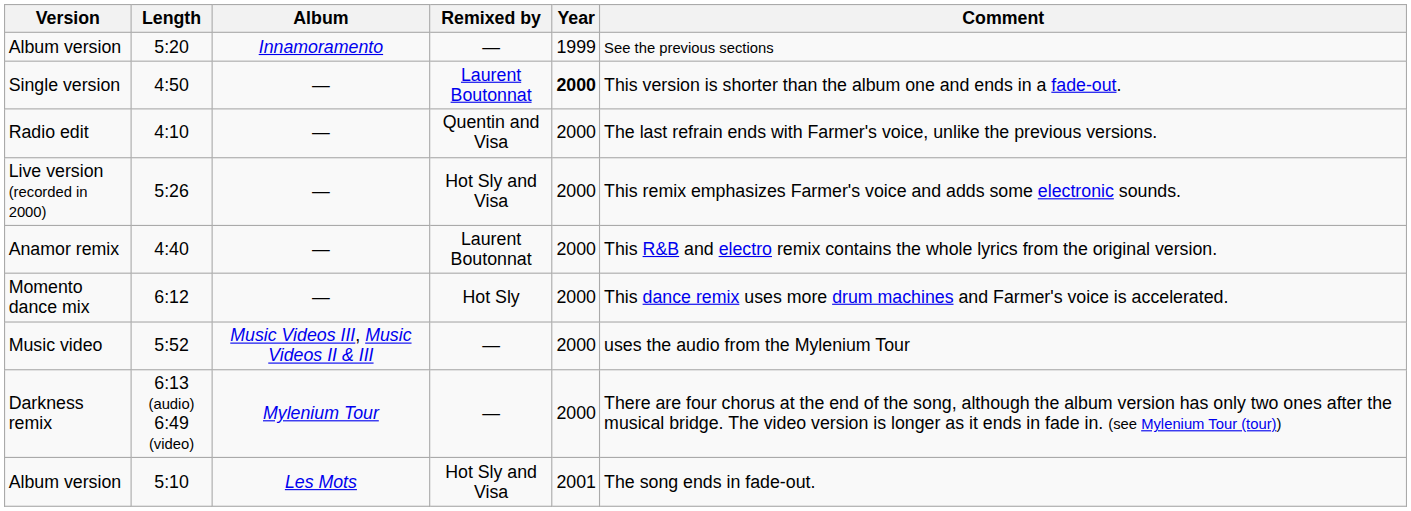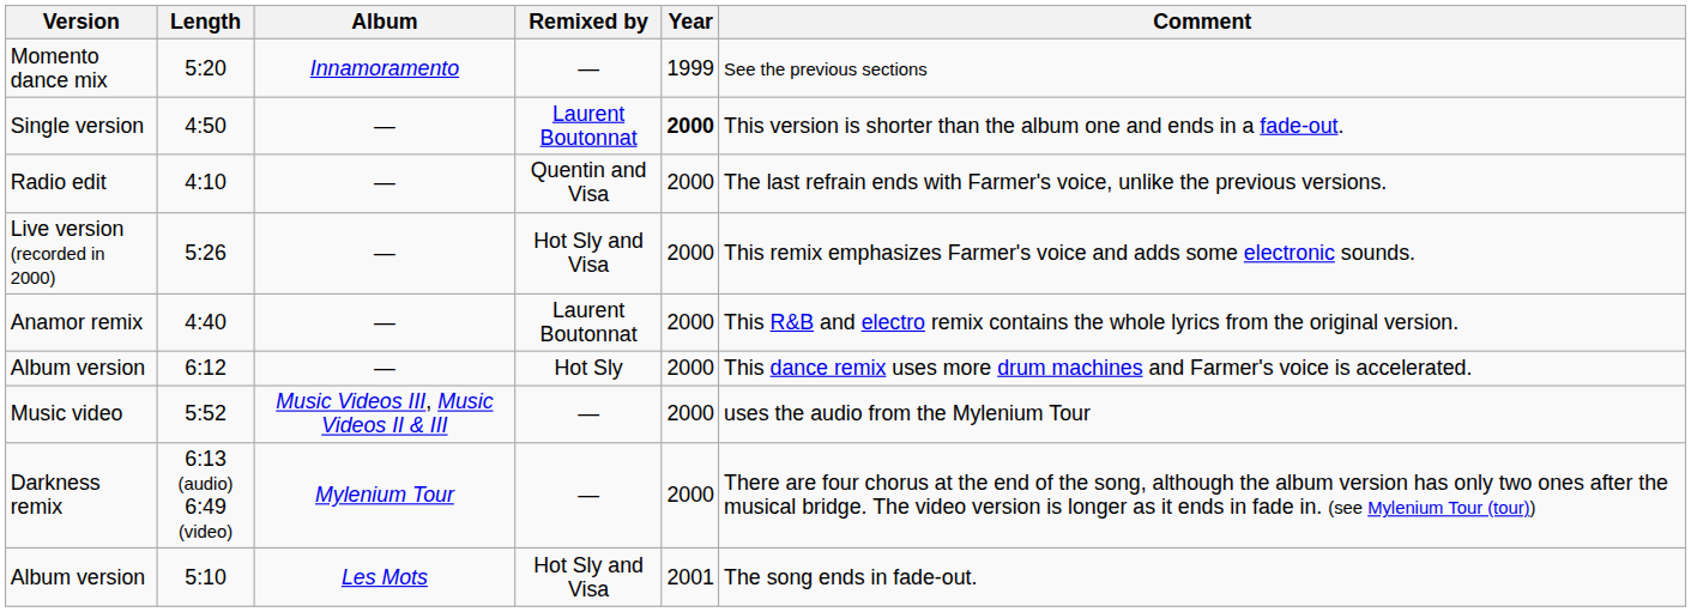5:20 | Version: Album version -> Momento dance mix
6:12 | Version: Momento dance mix -> Album version
